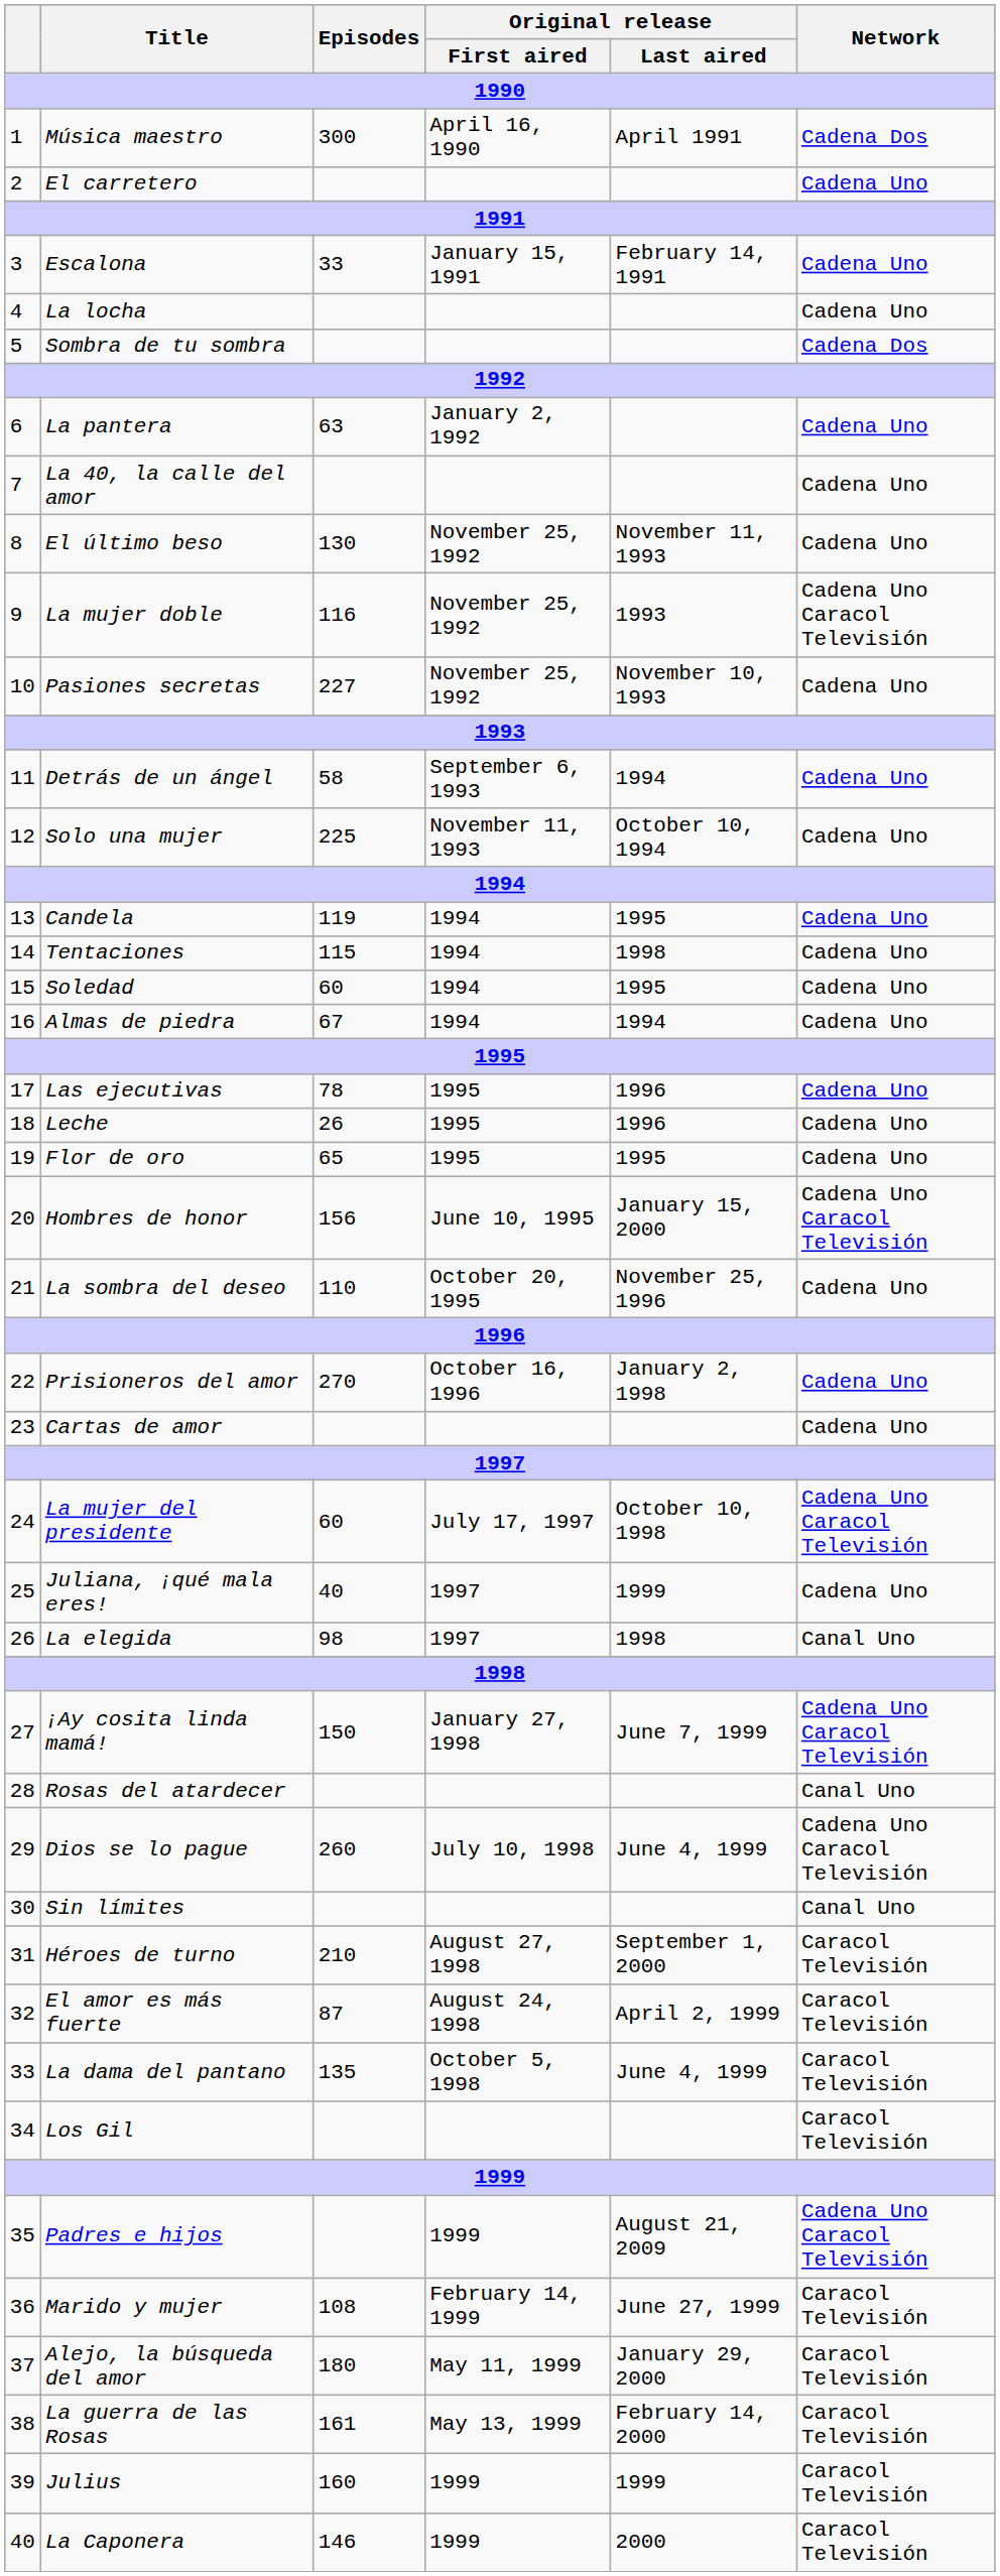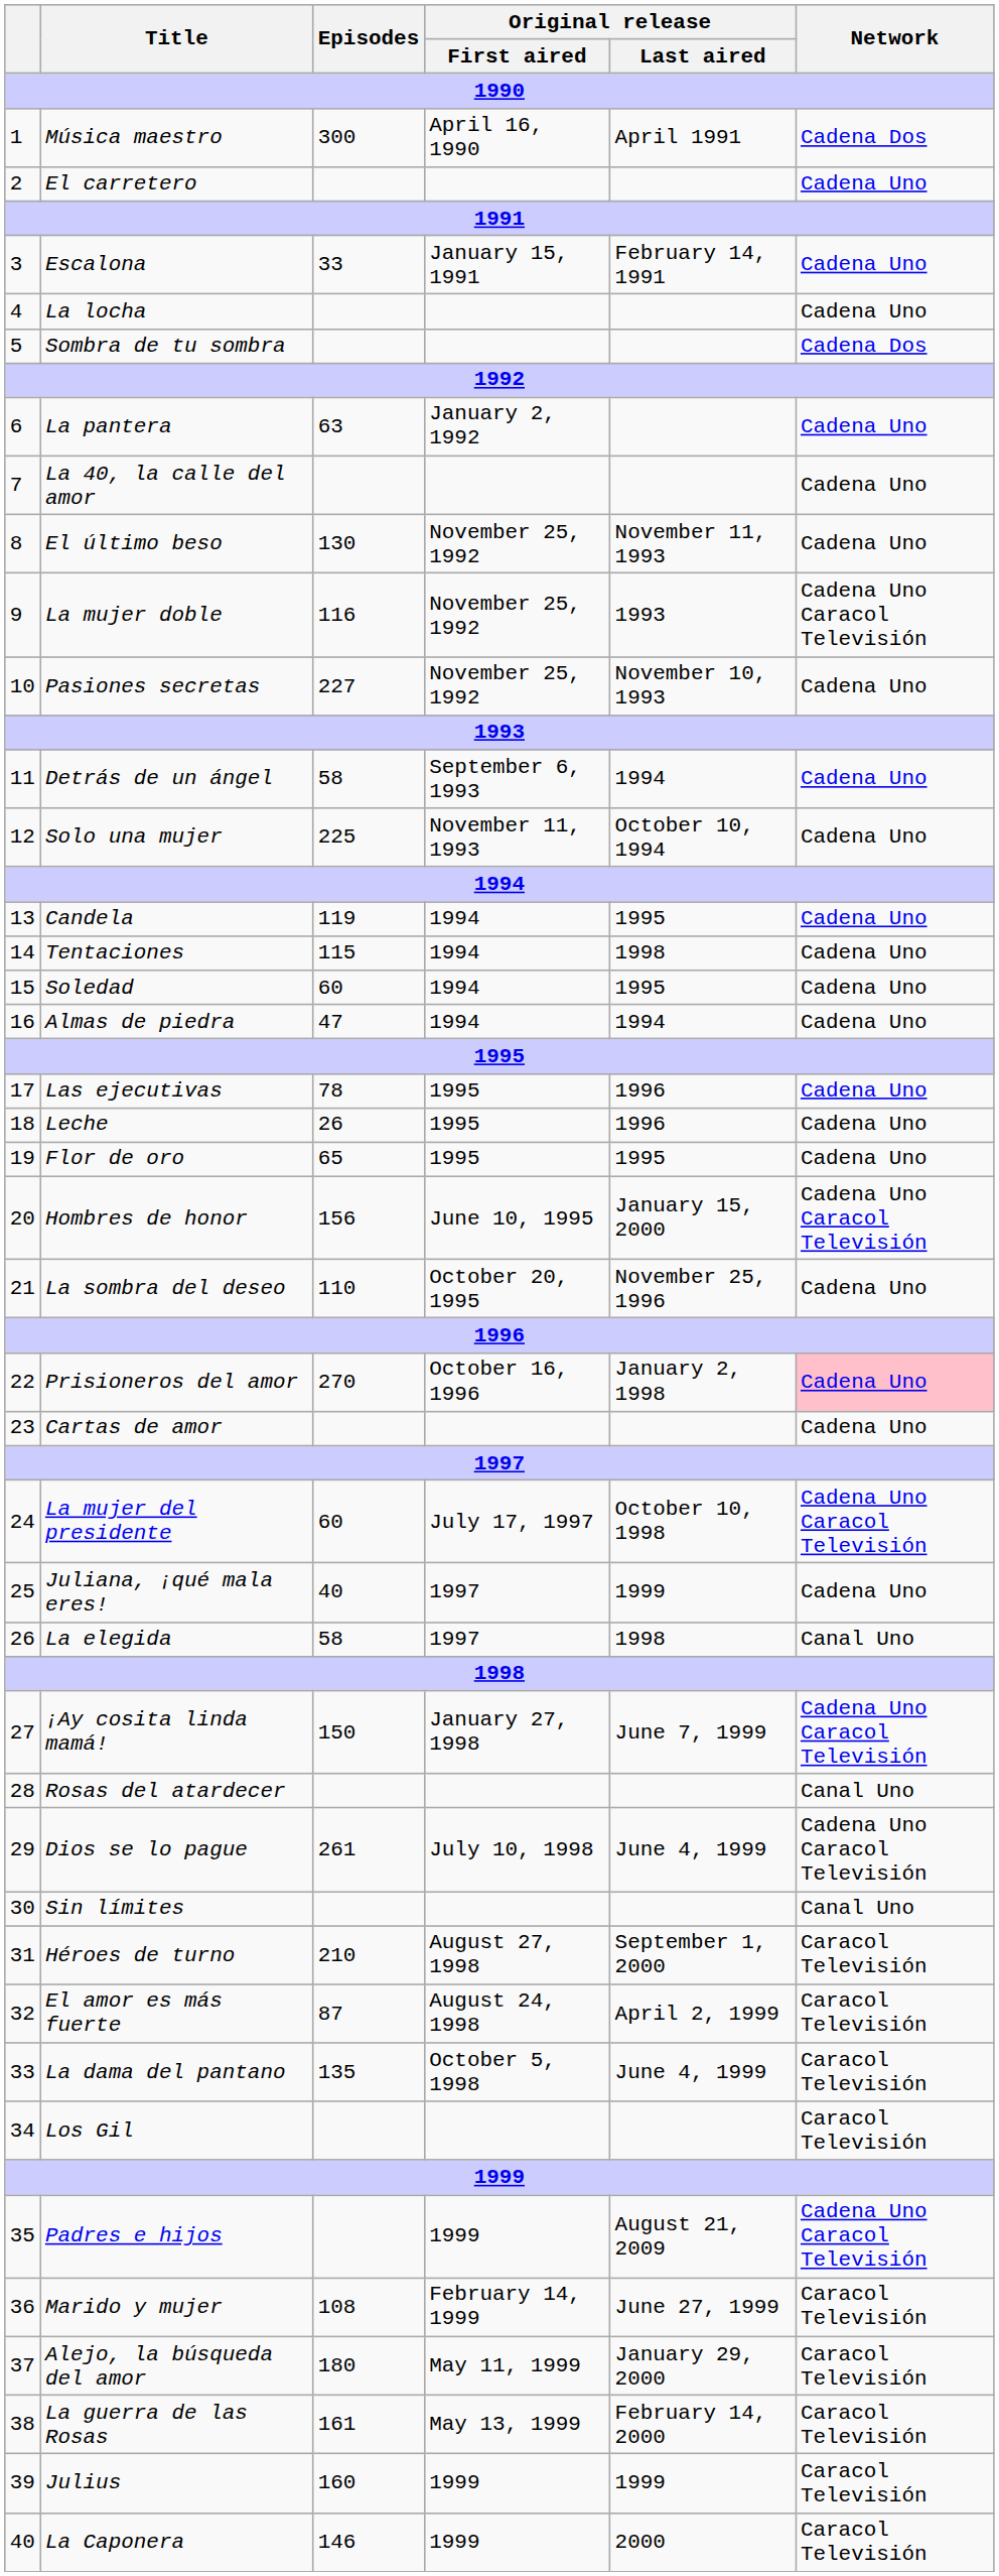Almas de piedra | Episodes: 67 -> 47
Prisioneros del amor | Network: no background -> pink background
La elegida | Episodes: 98 -> 58
Dios se lo pague | Episodes: 260 -> 261
